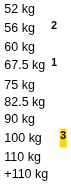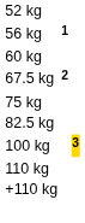56 kg | column 2: 2 -> 1
67.5 kg | column 2: 1 -> 2
- row: 90 kg
